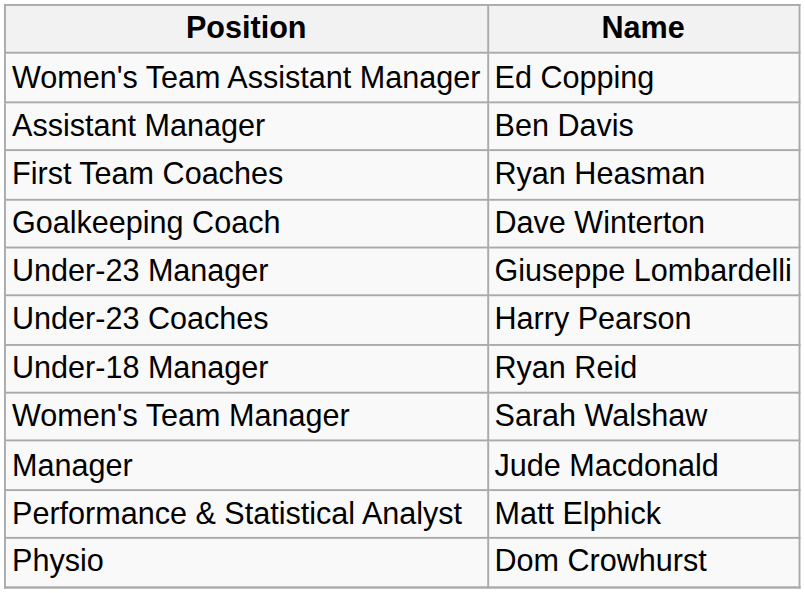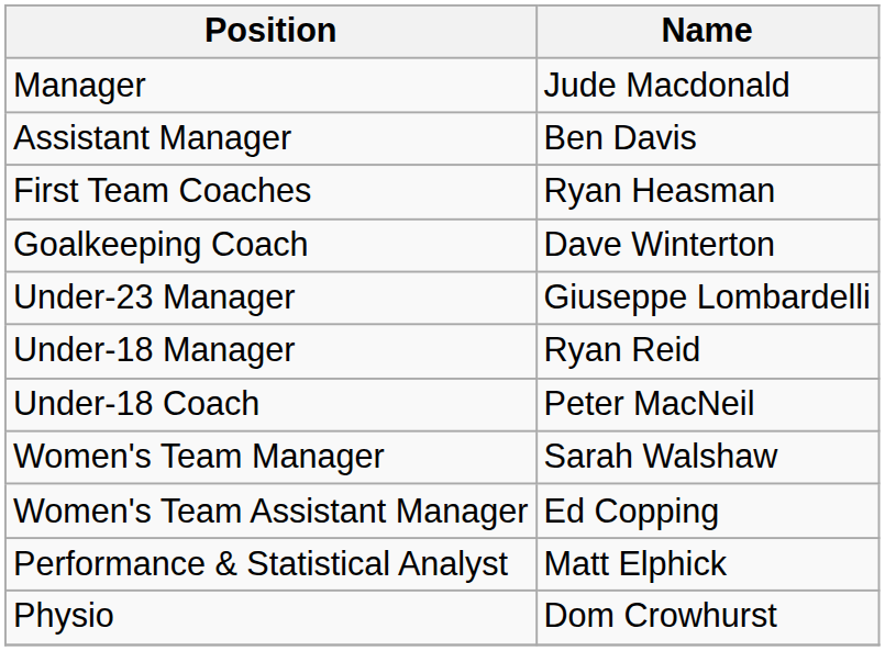rows swapped: Manager <-> Women's Team Assistant Manager
- row: Under-23 Coaches | Harry Pearson
+ row: Under-18 Coach | Peter MacNeil
